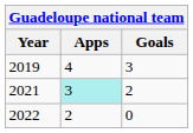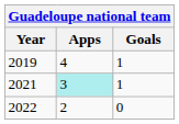2019 | Goals: 3 -> 1
2021 | Goals: 2 -> 1
